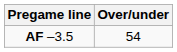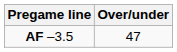AF –3.5 | Over/under: 54 -> 47
